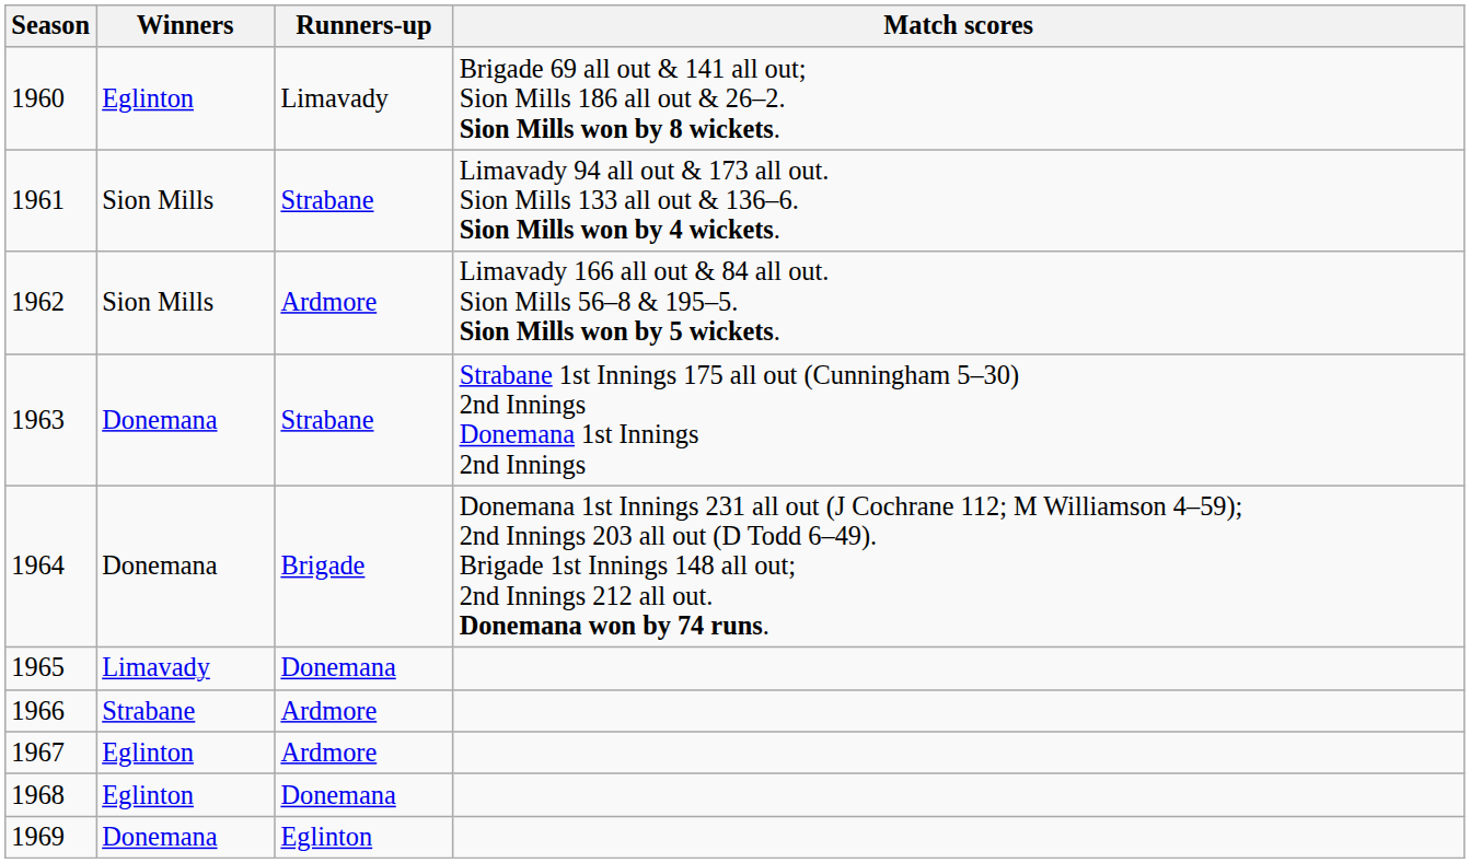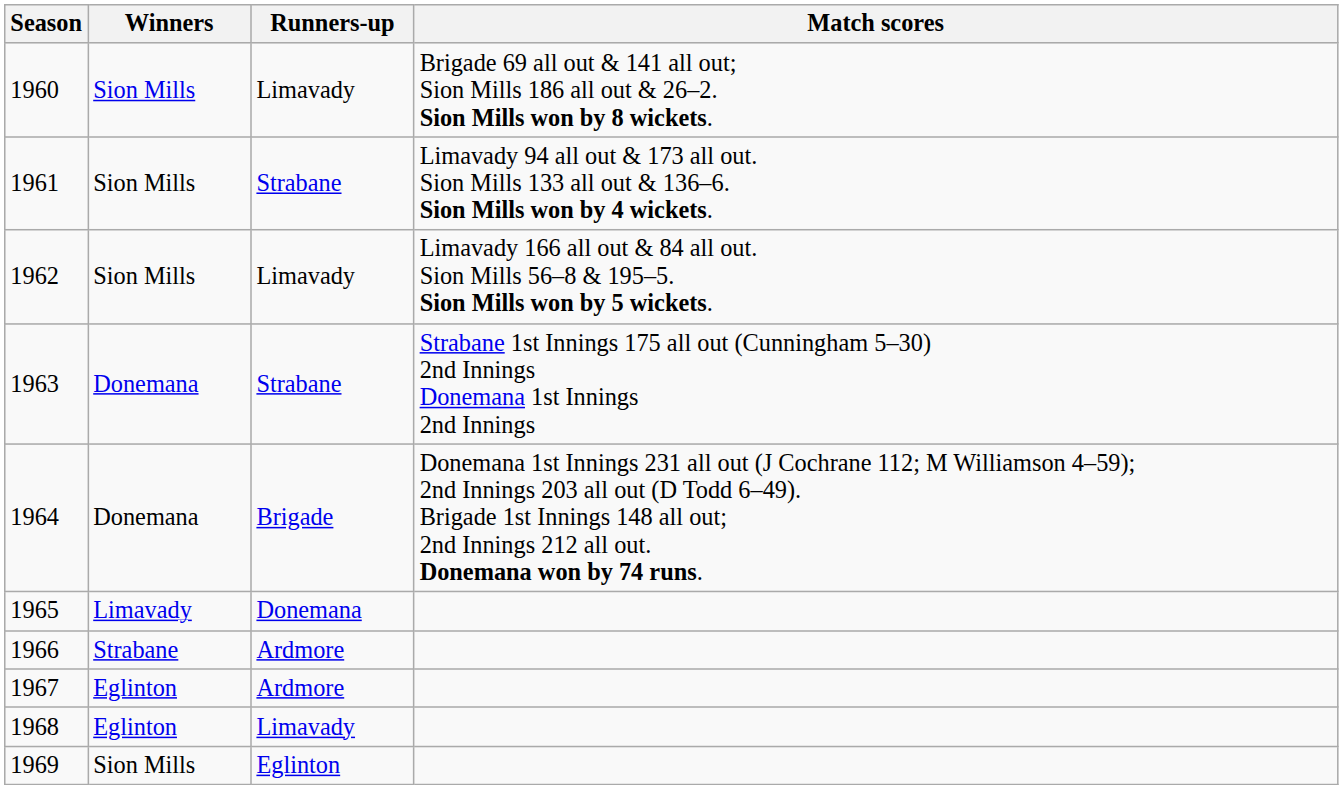1960 | Winners: Eglinton -> Sion Mills
1962 | Runners-up: Ardmore -> Limavady
1968 | Runners-up: Donemana -> Limavady
1969 | Winners: Donemana -> Sion Mills
